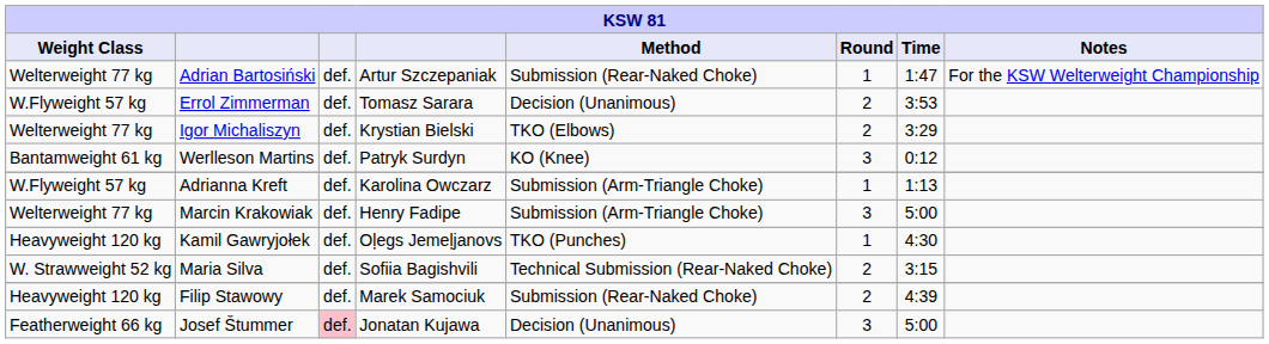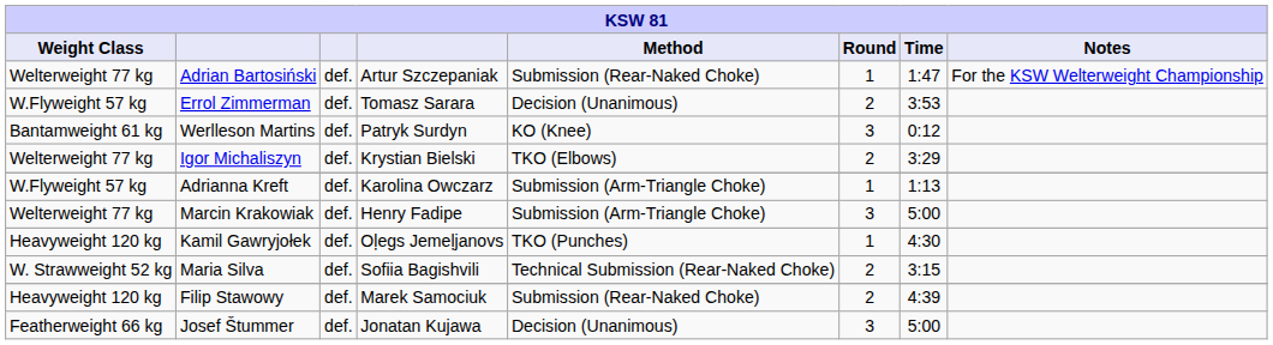rows swapped: Igor Michaliszyn <-> Werlleson Martins
Josef Štummer | column 3: pink background -> no background
